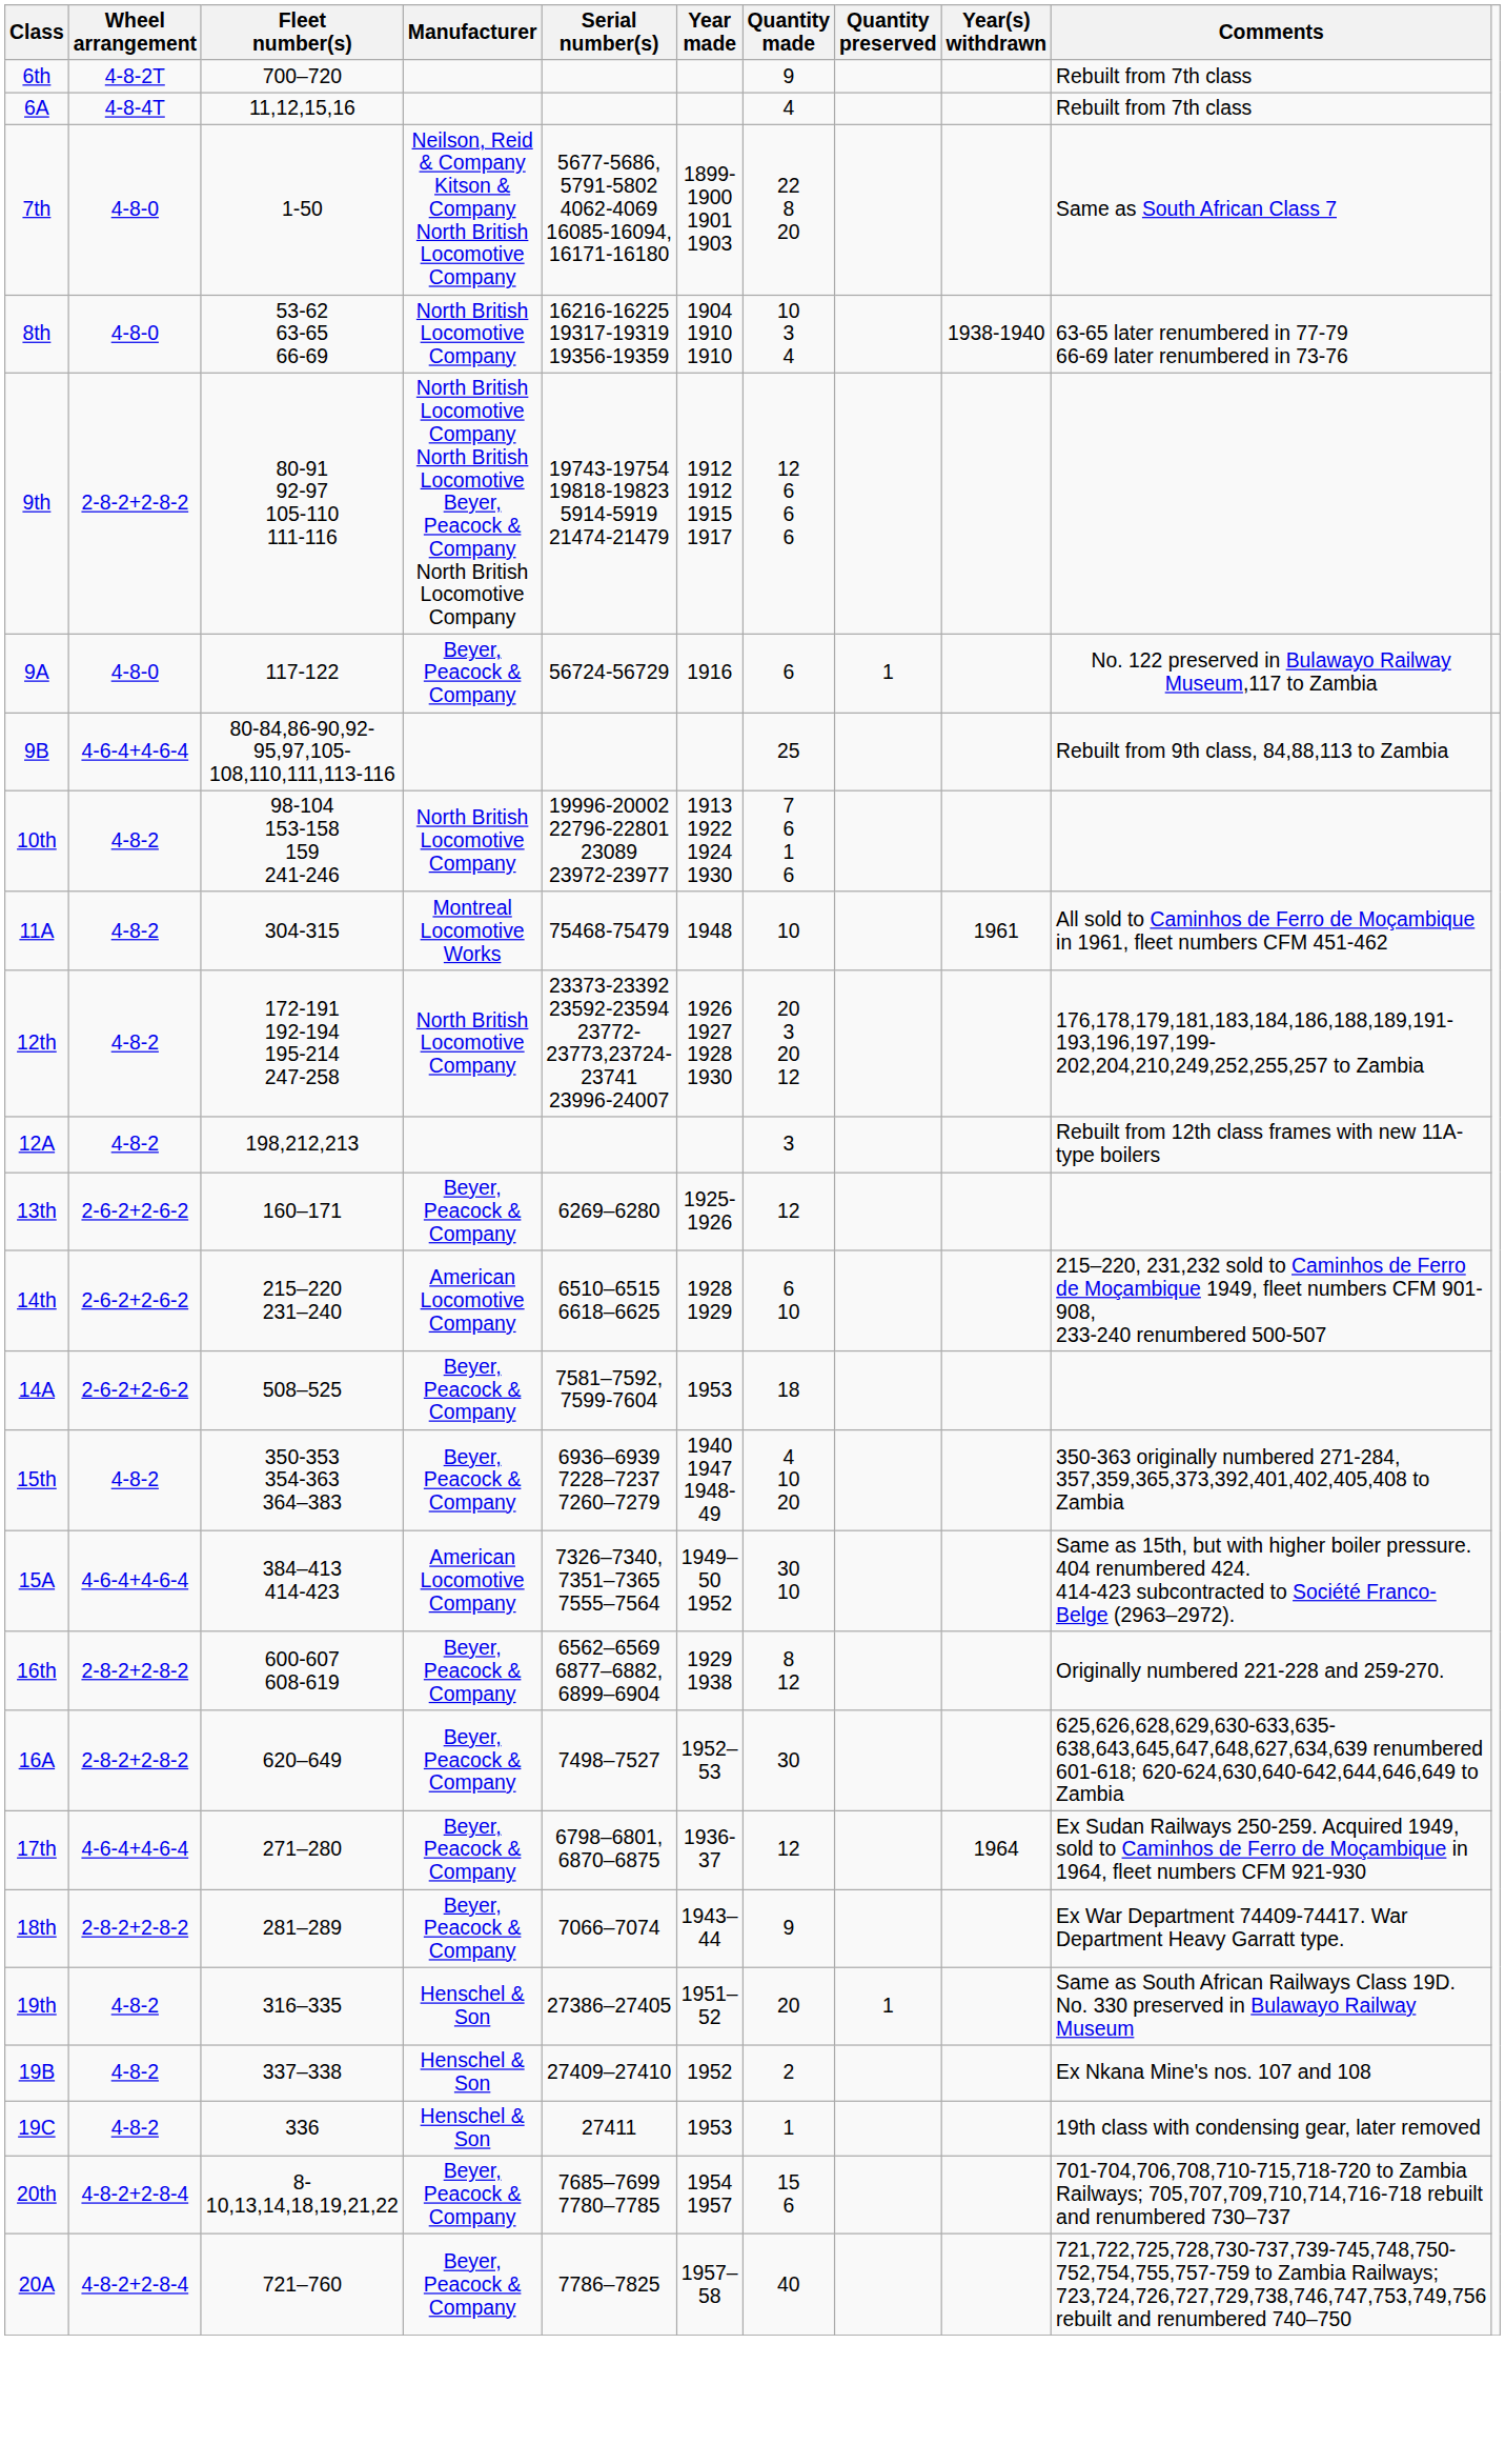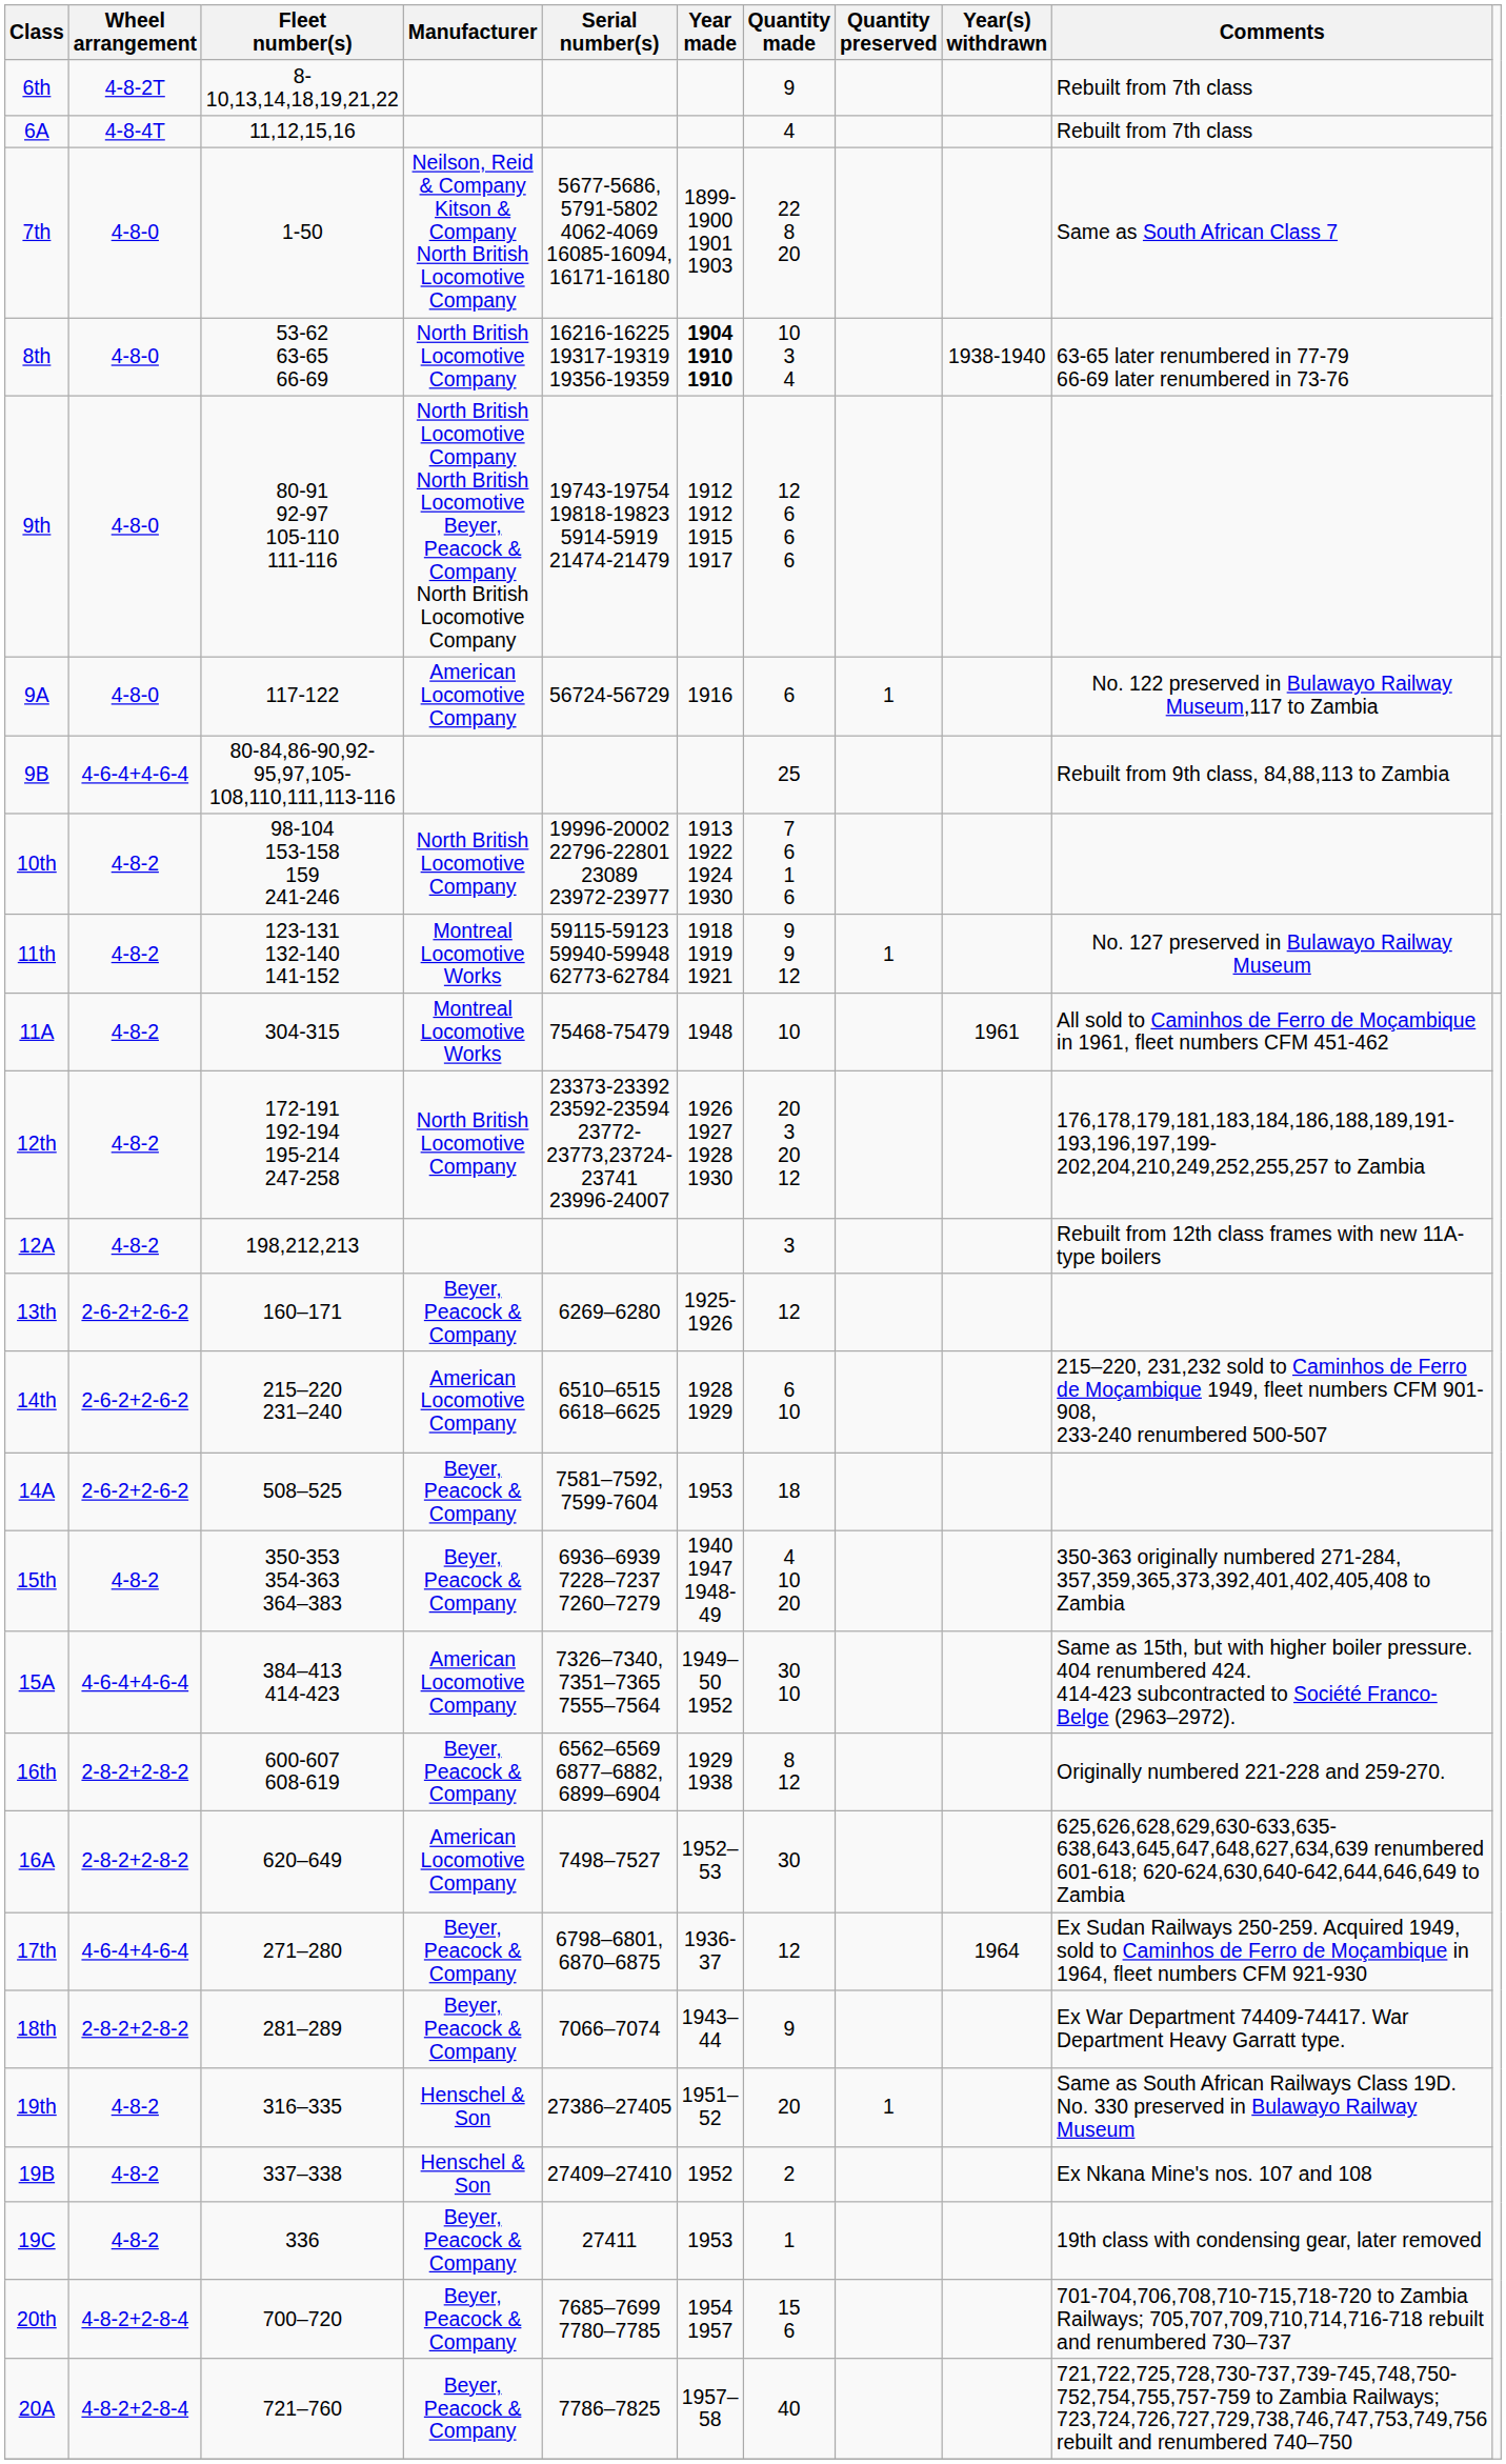6th | Fleet number(s): 700–720 -> 8-10,13,14,18,19,21,22
8th | Year made: normal -> bold
9th | Wheel arrangement: 2-8-2+2-8-2 -> 4-8-0
9A | Manufacturer: Beyer, Peacock & Company -> American Locomotive Company
+ row: 11th | 4-8-2 | 123-131 132-140 141-152 | Montreal Locomotive Works | 59115-59123 59940-59948 62773-62784 | 1918 1919 1921 | 9 9 12 | 1 | No. 127 preserved in Bulawayo Railway Museum
16A | Manufacturer: Beyer, Peacock & Company -> American Locomotive Company
19C | Manufacturer: Henschel & Son -> Beyer, Peacock & Company
20th | Fleet number(s): 8-10,13,14,18,19,21,22 -> 700–720
